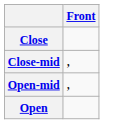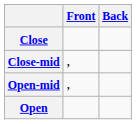+ column: Back
